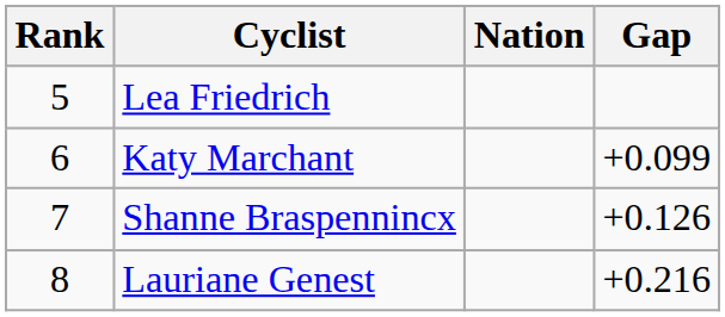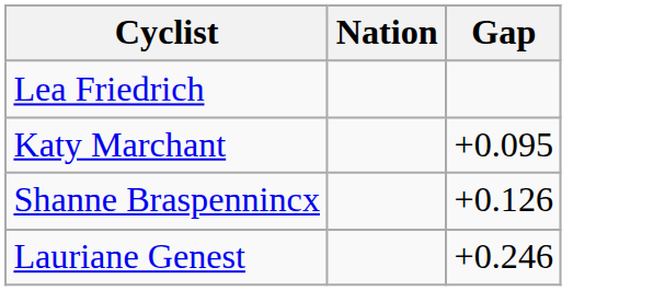- column: Rank | 5 | 6 | 7 | 8
Katy Marchant | Gap: +0.099 -> +0.095
Lauriane Genest | Gap: +0.216 -> +0.246
